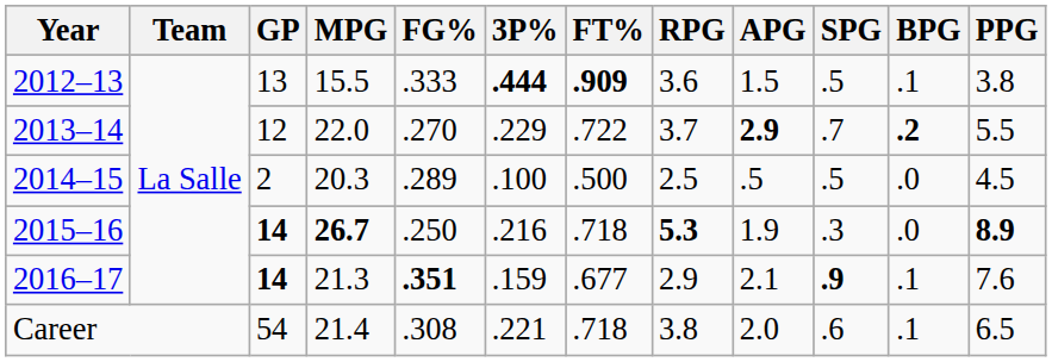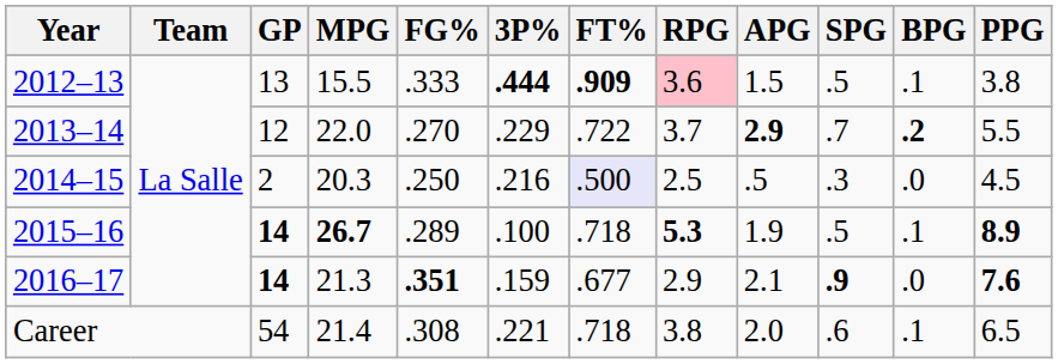2012–13 | RPG: no background -> pink background
2014–15 | FG%: .289 -> .250
2014–15 | 3P%: .100 -> .216
2014–15 | FT%: no background -> lavender background
2014–15 | SPG: .5 -> .3
2015–16 | FG%: .250 -> .289
2015–16 | 3P%: .216 -> .100
2015–16 | SPG: .3 -> .5
2015–16 | BPG: .0 -> .1
2016–17 | BPG: .1 -> .0
2016–17 | PPG: normal -> bold
